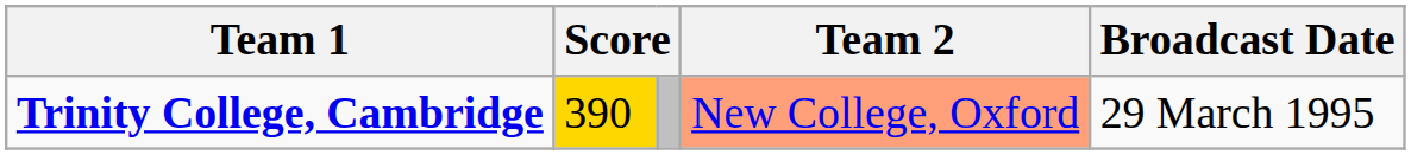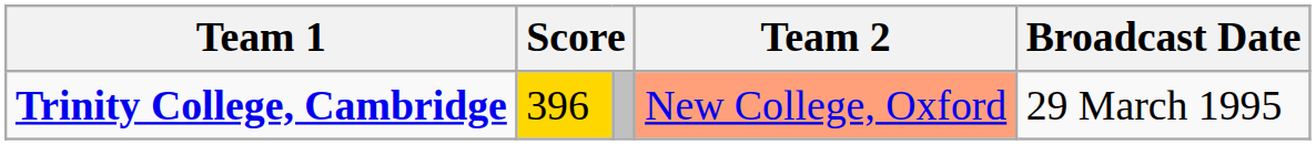Trinity College, Cambridge | column 2: 390 -> 396
